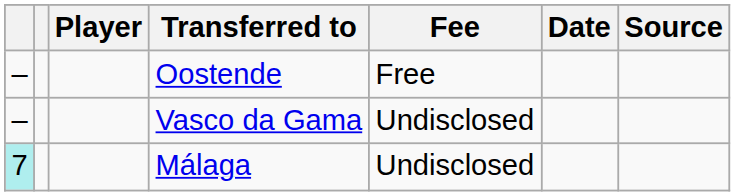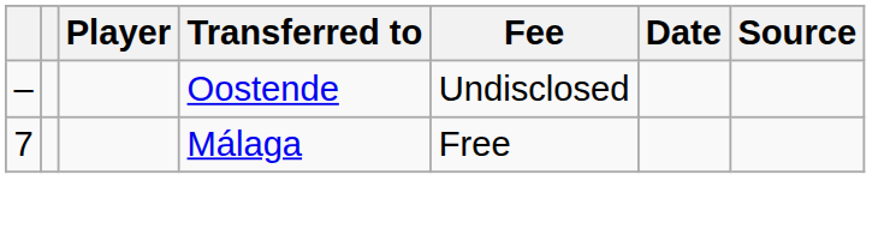Oostende | Fee: Free -> Undisclosed
- row: – | Vasco da Gama | Undisclosed
Málaga | column 1: paleturquoise background -> no background
Málaga | Fee: Undisclosed -> Free
